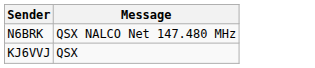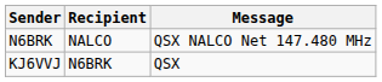+ column: Recipient | NALCO | N6BRK
